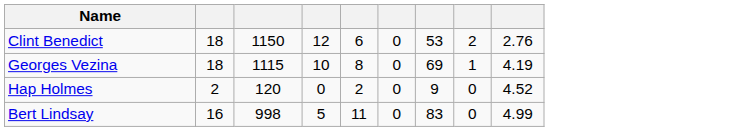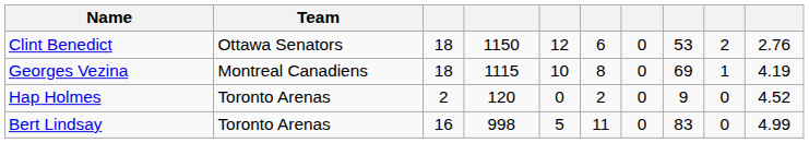+ column: Team | Ottawa Senators | Montreal Canadiens | Toronto Arenas | Toronto Arenas
